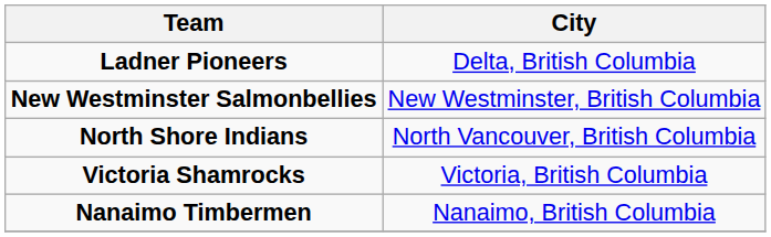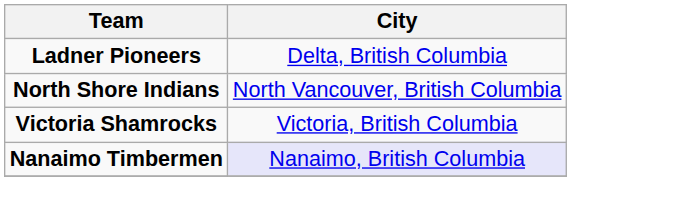- row: New Westminster Salmonbellies | New Westminster, British Columbia
Nanaimo Timbermen | City: no background -> lavender background
